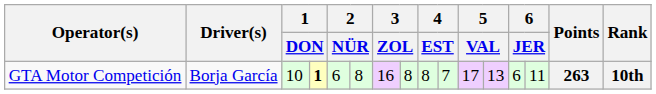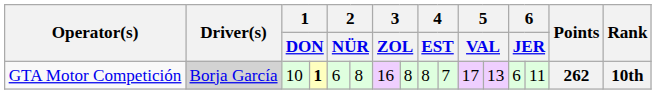GTA Motor Competición | Driver(s): no background -> lightgrey background
GTA Motor Competición | Points: 263 -> 262
